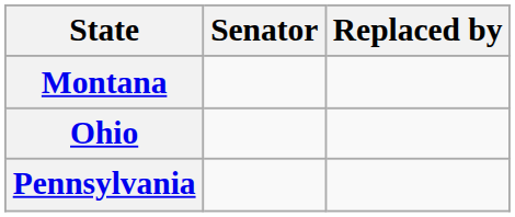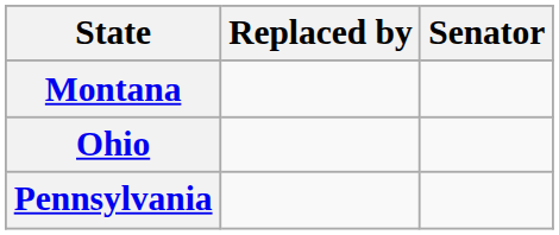columns swapped: Senator <-> Replaced by
